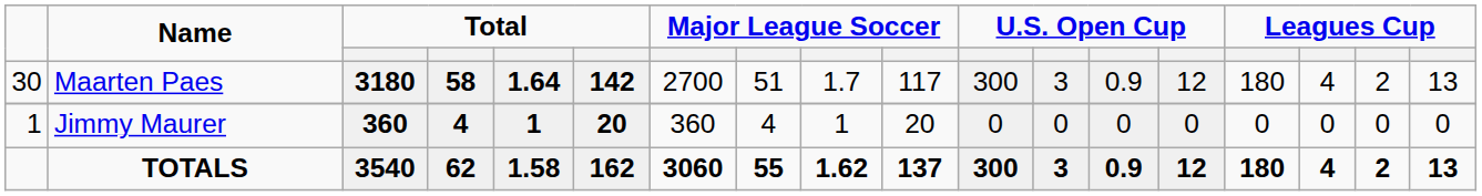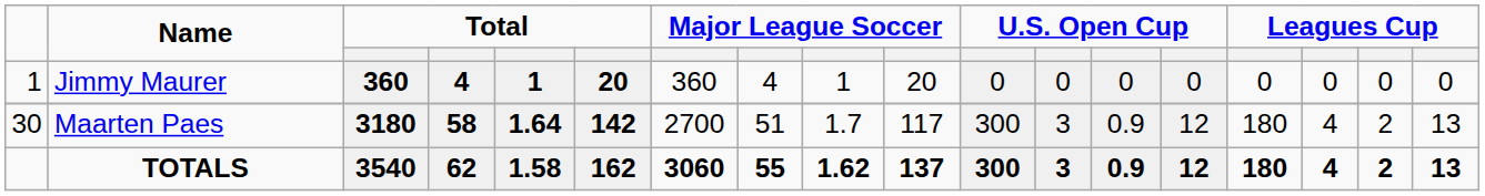rows swapped: Maarten Paes <-> Jimmy Maurer
